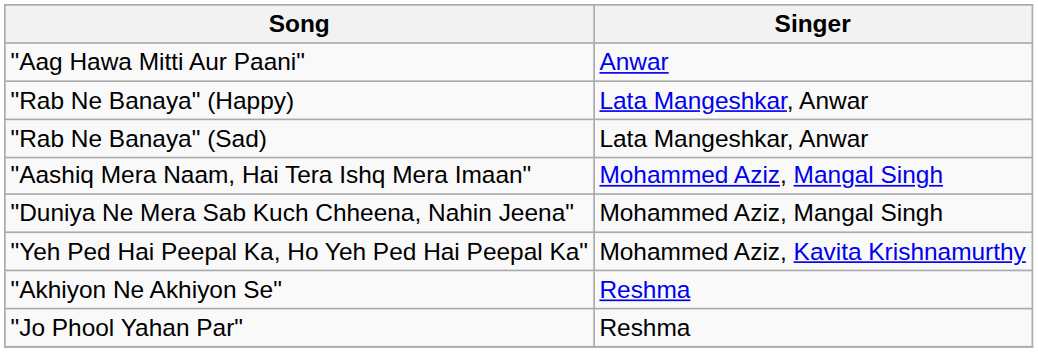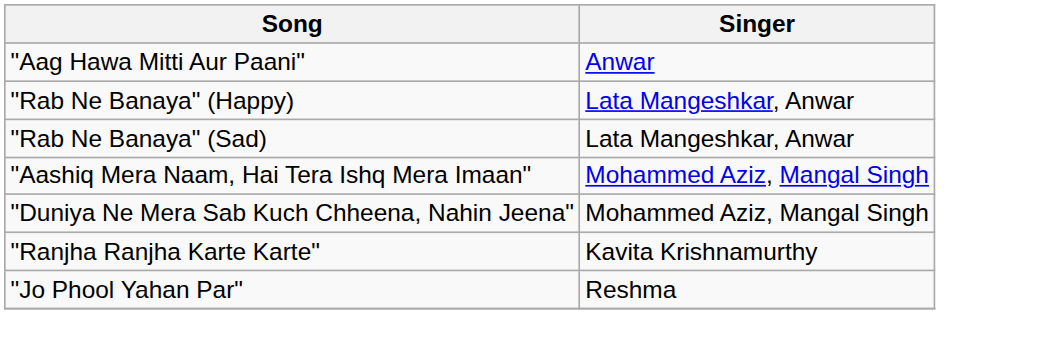- row: "Yeh Ped Hai Peepal Ka, Ho Yeh Ped Hai Peepal Ka" | Mohammed Aziz, Kavita Krishnamurthy
+ row: "Ranjha Ranjha Karte Karte" | Kavita Krishnamurthy
- row: "Akhiyon Ne Akhiyon Se" | Reshma
